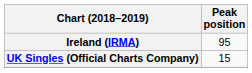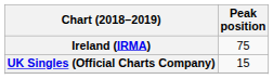Ireland (IRMA) | Peak position: 95 -> 75
